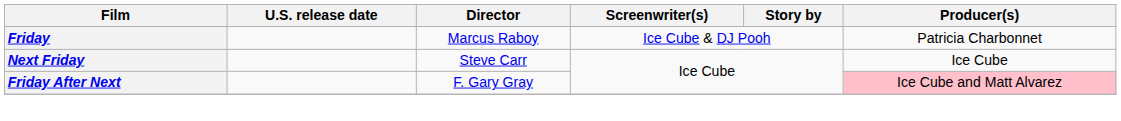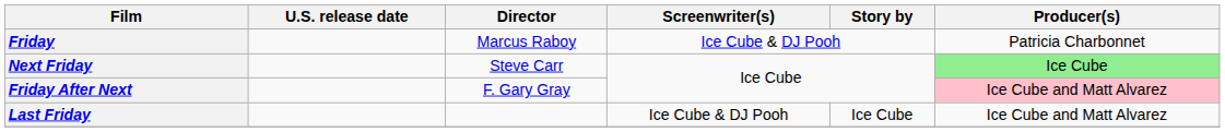Next Friday | Producer(s): no background -> lightgreen background
+ row: Last Friday | Ice Cube & DJ Pooh | Ice Cube | Ice Cube and Matt Alvarez
